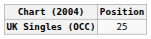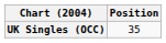UK Singles (OCC) | Position: 25 -> 35
